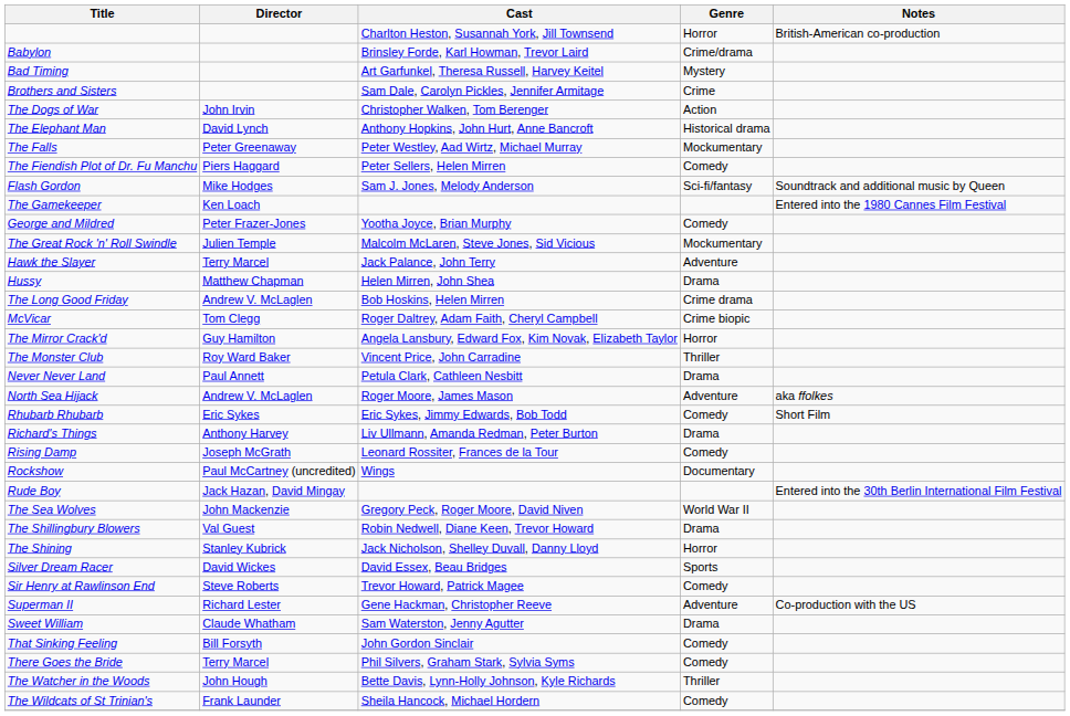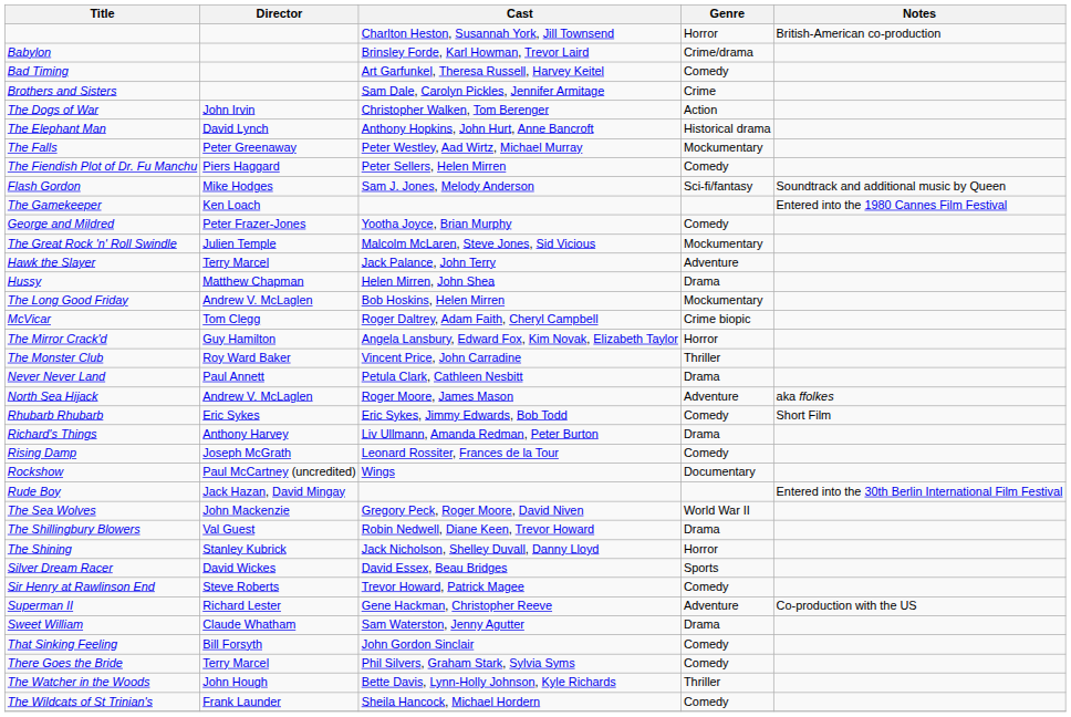Bad Timing | Genre: Mystery -> Comedy
The Long Good Friday | Genre: Crime drama -> Mockumentary
